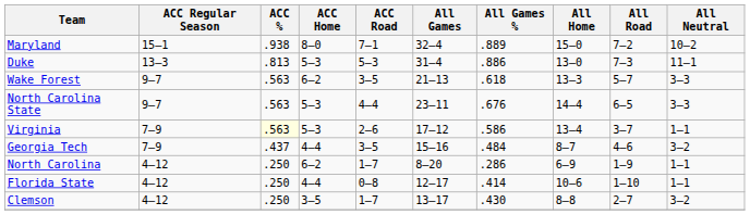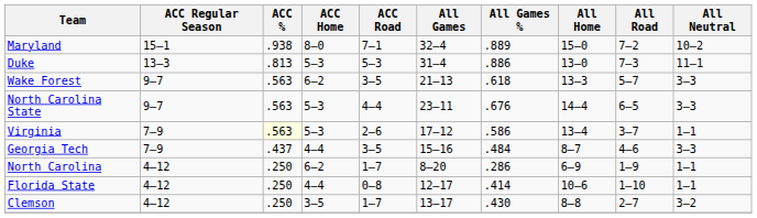Georgia Tech | All Neutral: 3–2 -> 3–3
